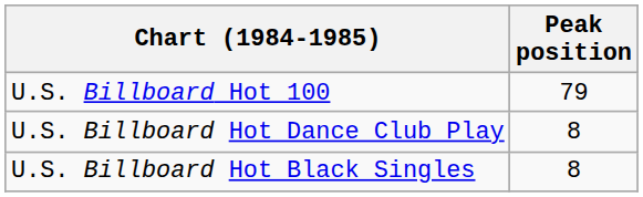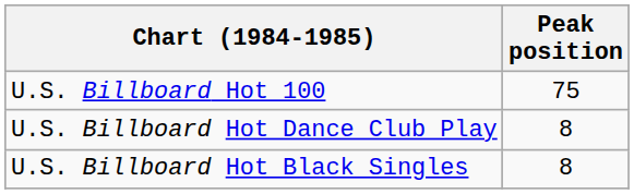U.S. Billboard Hot 100 | Peak position: 79 -> 75
